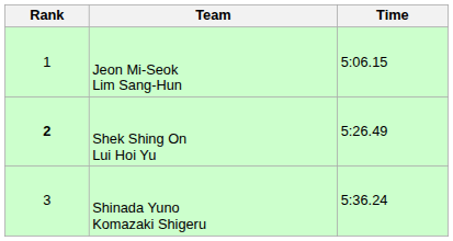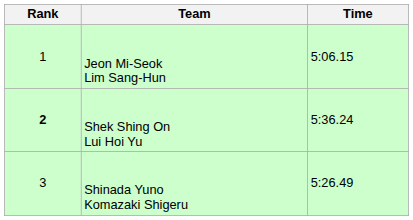Shek Shing On Lui Hoi Yu | Time: 5:26.49 -> 5:36.24
Shinada Yuno Komazaki Shigeru | Time: 5:36.24 -> 5:26.49
